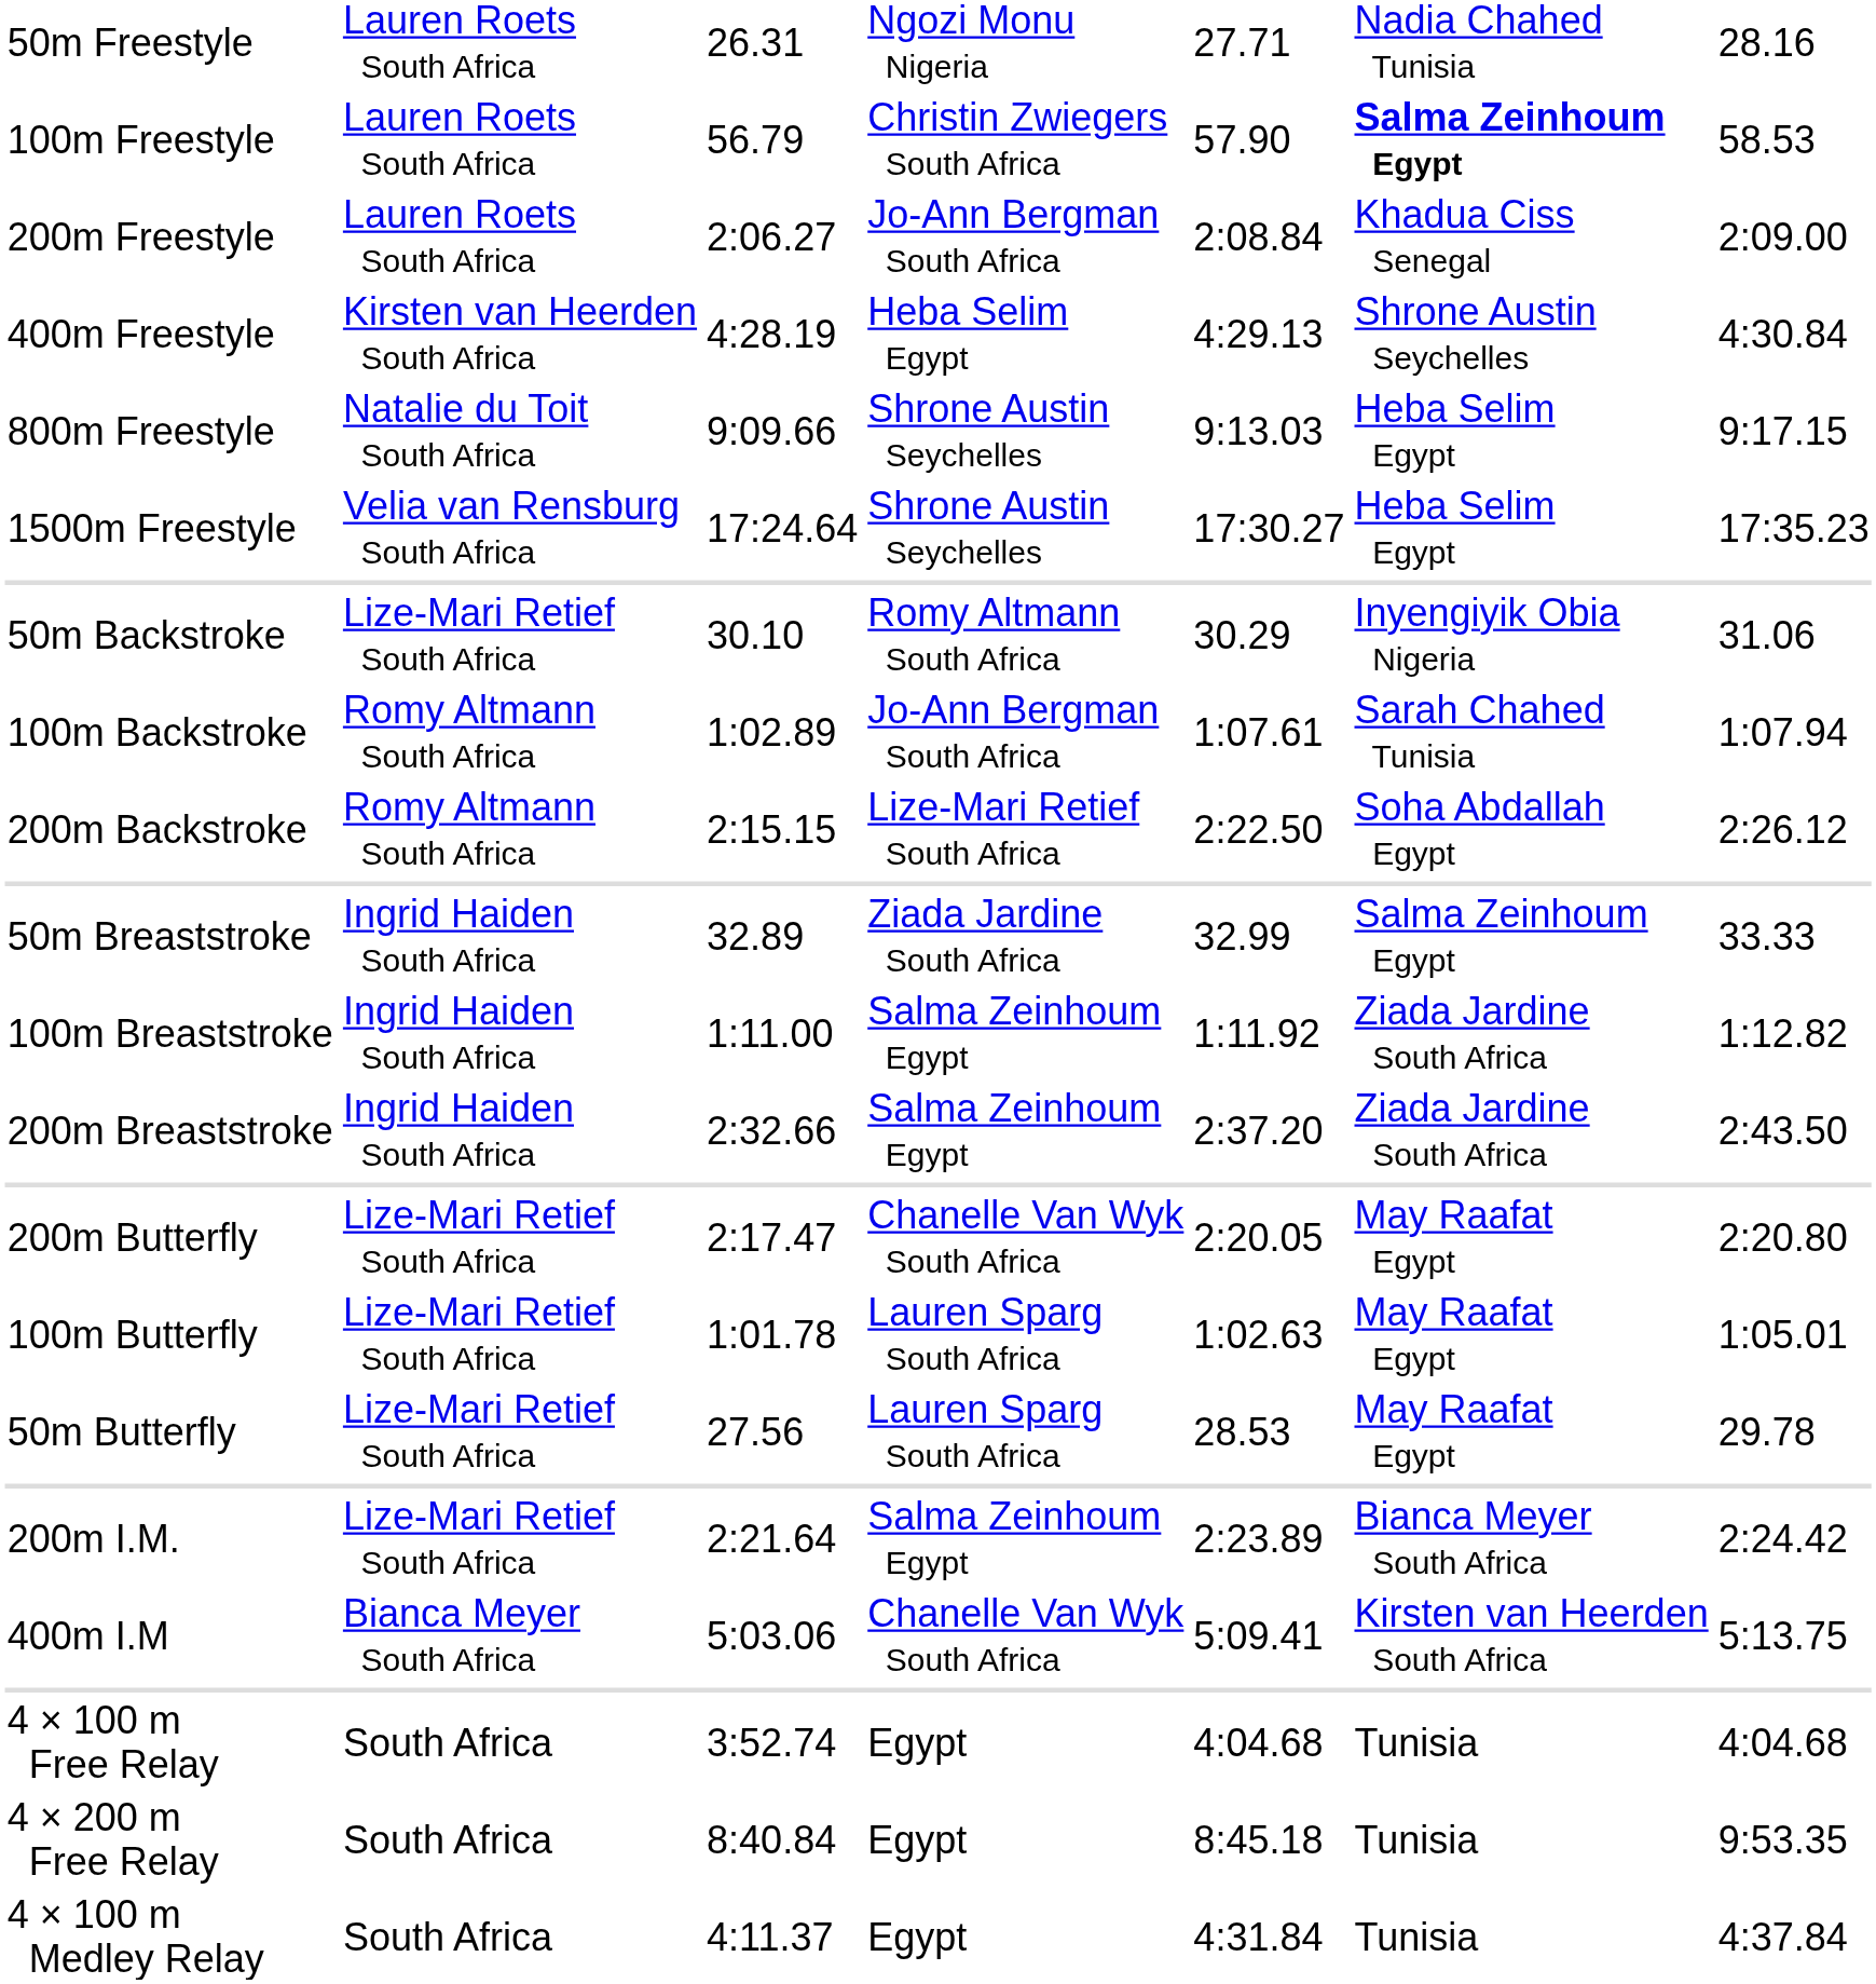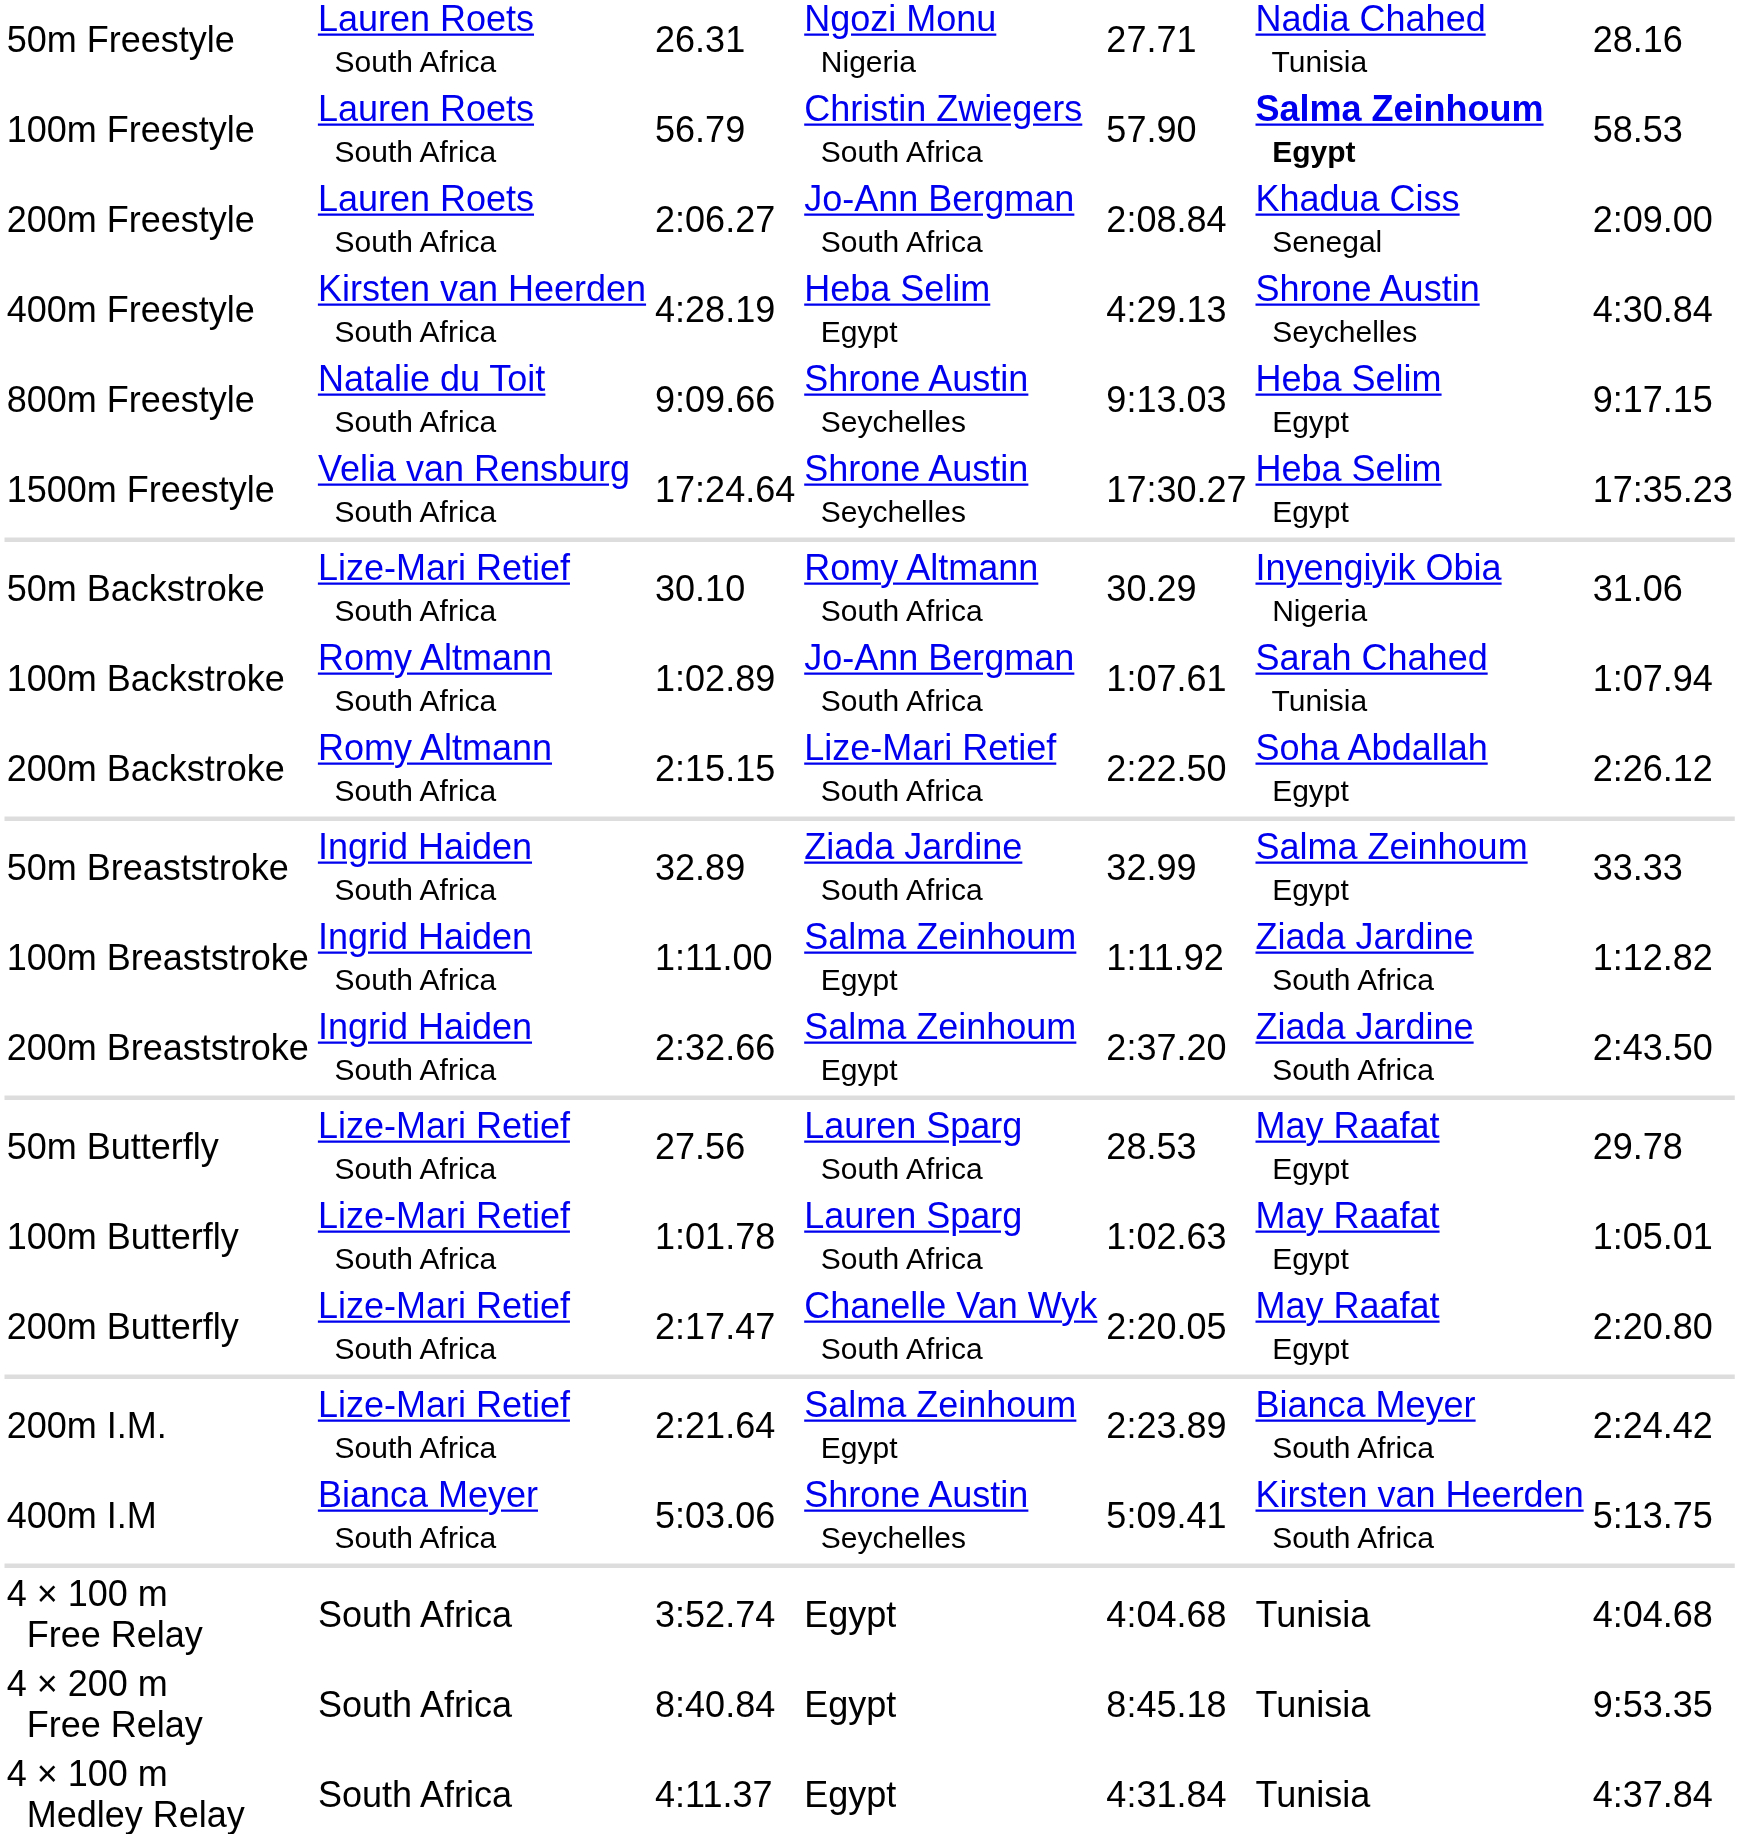rows swapped: 50m Butterfly <-> 200m Butterfly
400m I.M | column 4: Chanelle Van Wyk South Africa -> Shrone Austin Seychelles
